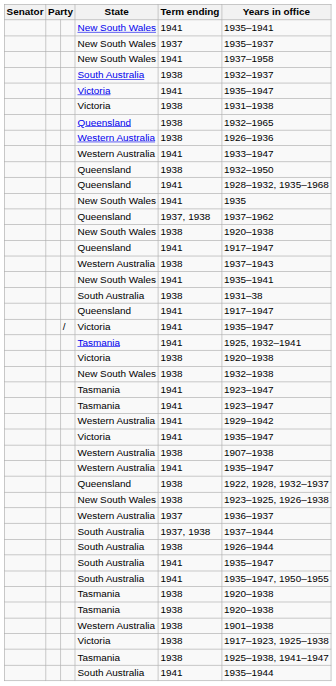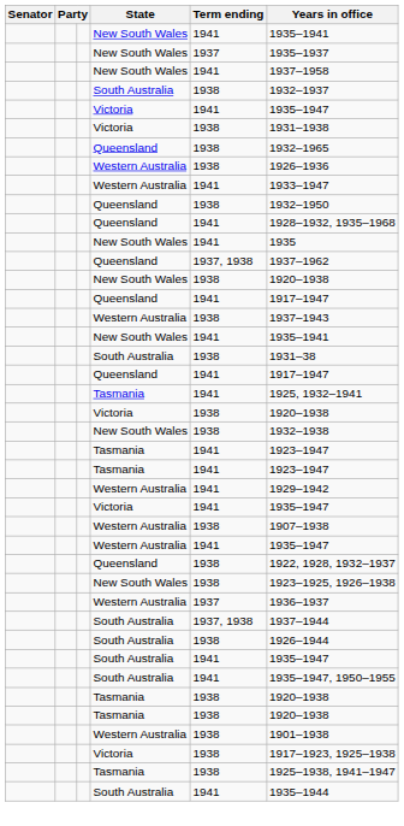- row: / | Victoria | 1941 | 1935–1947
